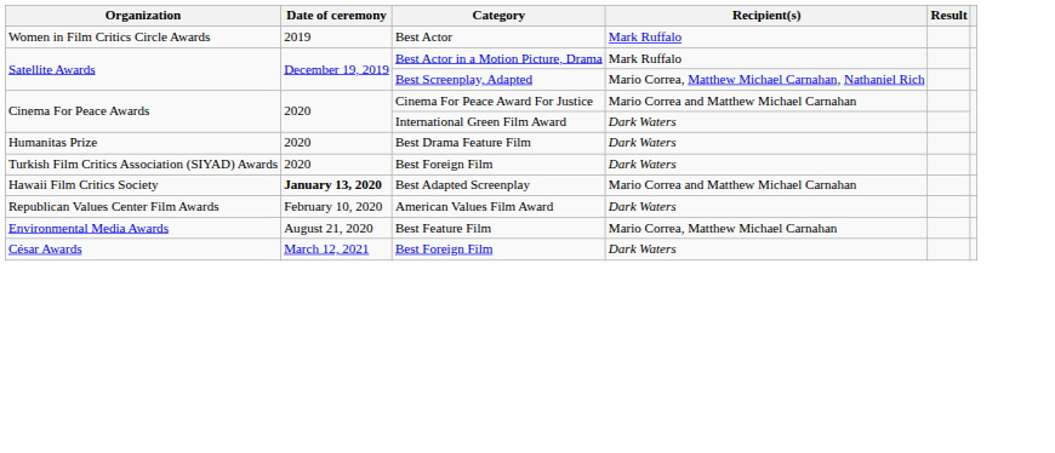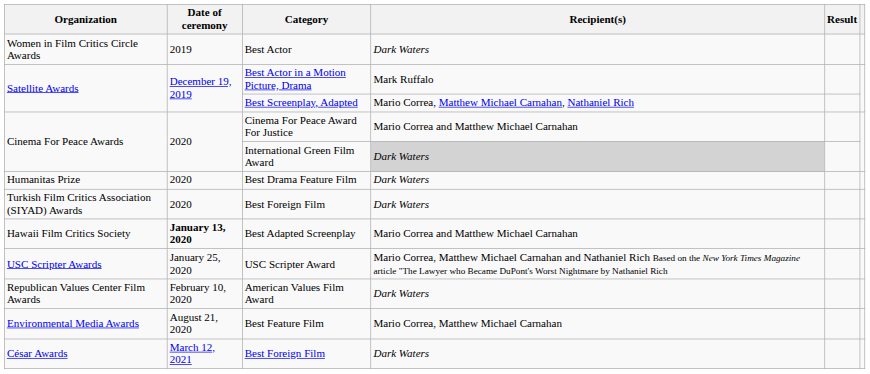Best Actor | Recipient(s): Mark Ruffalo -> Dark Waters
International Green Film Award | Recipient(s): no background -> lightgrey background
+ row: USC Scripter Awards | January 25, 2020 | USC Scripter Award | Mario Correa, Matthew Michael Carnahan and Nathaniel Rich Based on the New York Times Magazine article "The Lawyer who Became DuPont's Worst Nightmare by Nathaniel Rich
